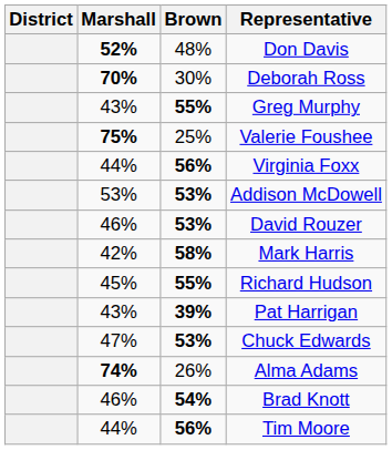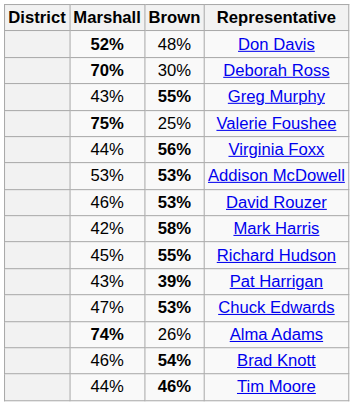Tim Moore | Brown: 56% -> 46%
